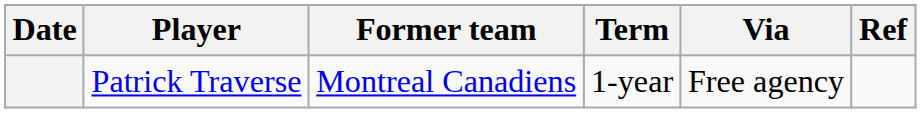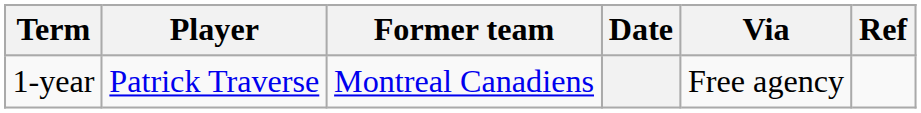columns swapped: Date <-> Term
